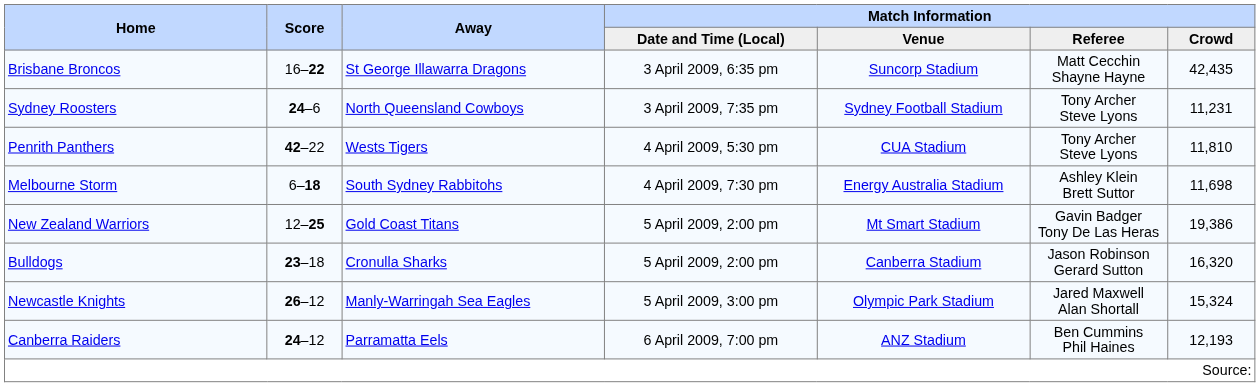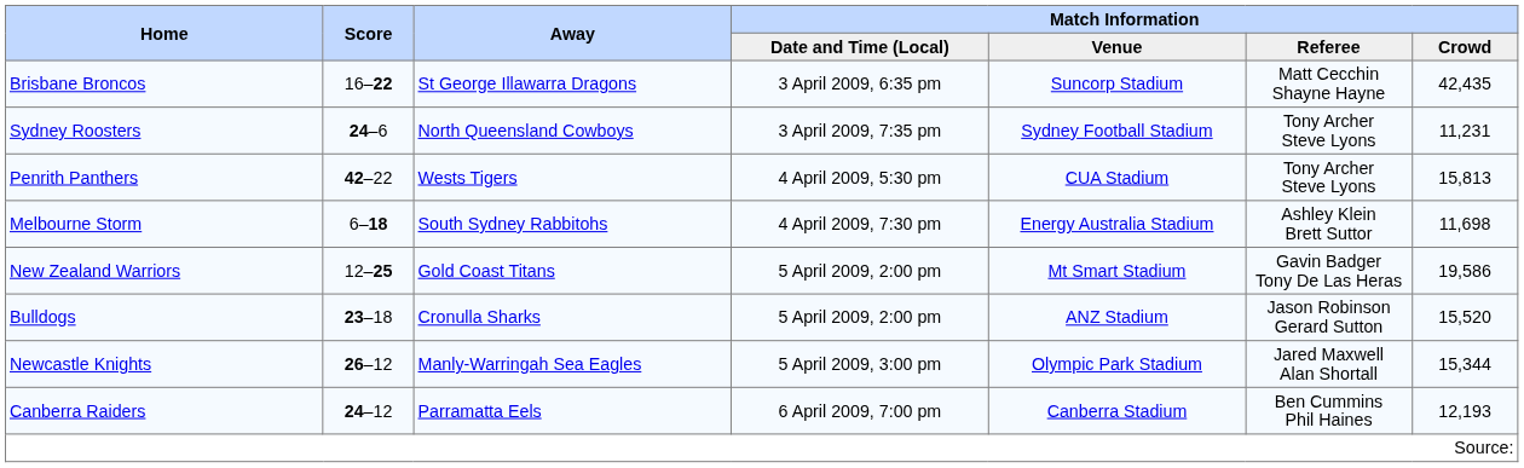Penrith Panthers | Match Information / Crowd: 11,810 -> 15,813
New Zealand Warriors | Match Information / Crowd: 19,386 -> 19,586
Bulldogs | Match Information / Venue: Canberra Stadium -> ANZ Stadium
Bulldogs | Match Information / Crowd: 16,320 -> 15,520
Newcastle Knights | Match Information / Crowd: 15,324 -> 15,344
Canberra Raiders | Match Information / Venue: ANZ Stadium -> Canberra Stadium
